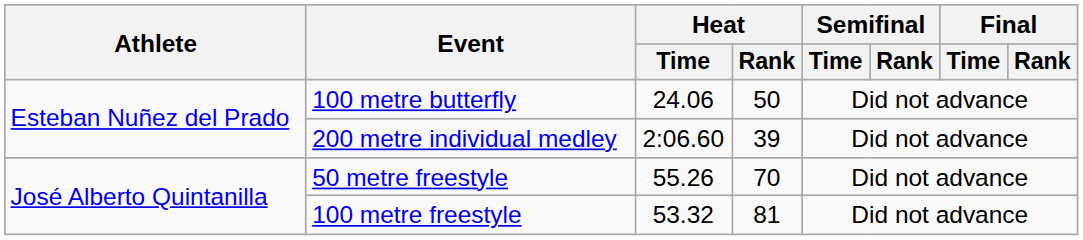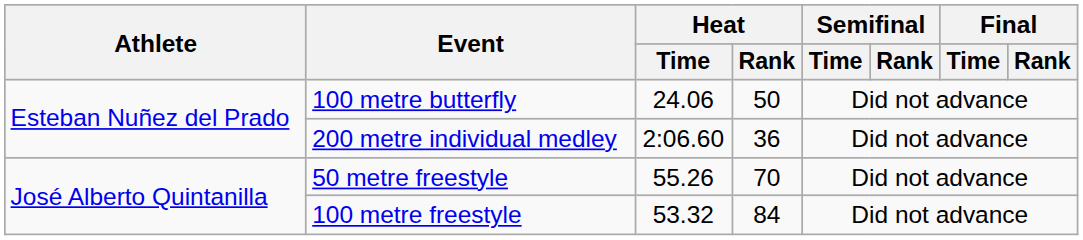200 metre individual medley | Heat / Rank: 39 -> 36
100 metre freestyle | Heat / Rank: 81 -> 84
